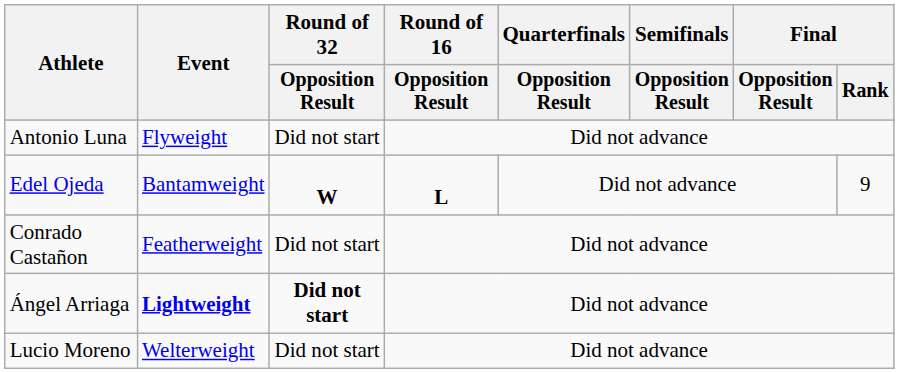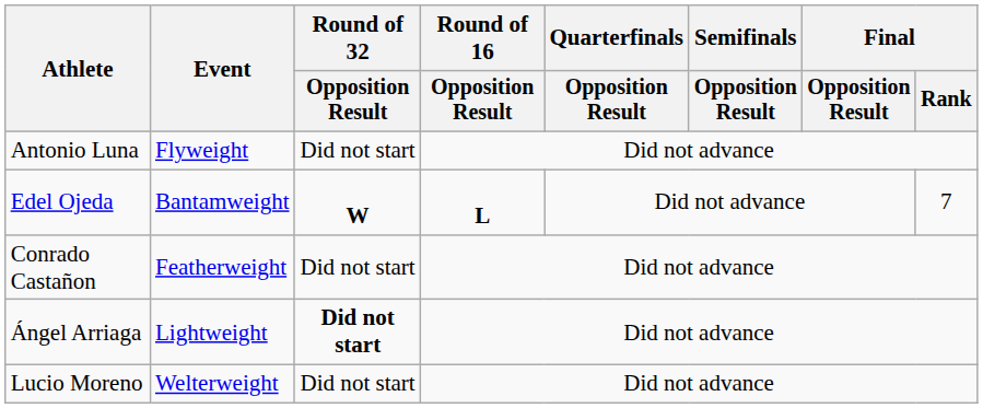Edel Ojeda | Final / Rank: 9 -> 7
Ángel Arriaga | Event: bold -> normal
